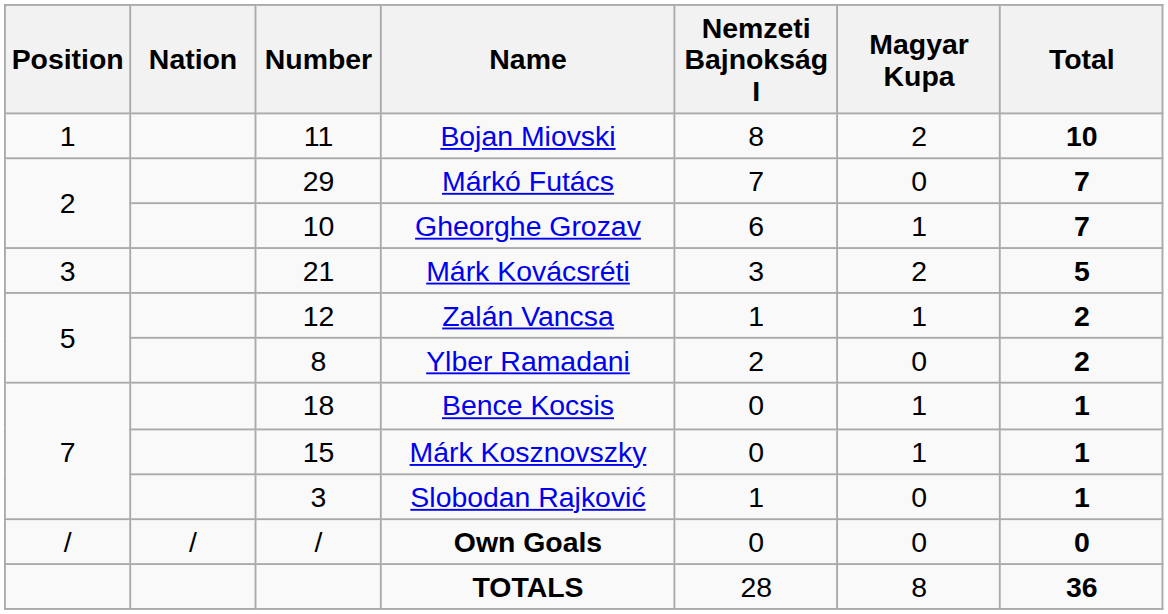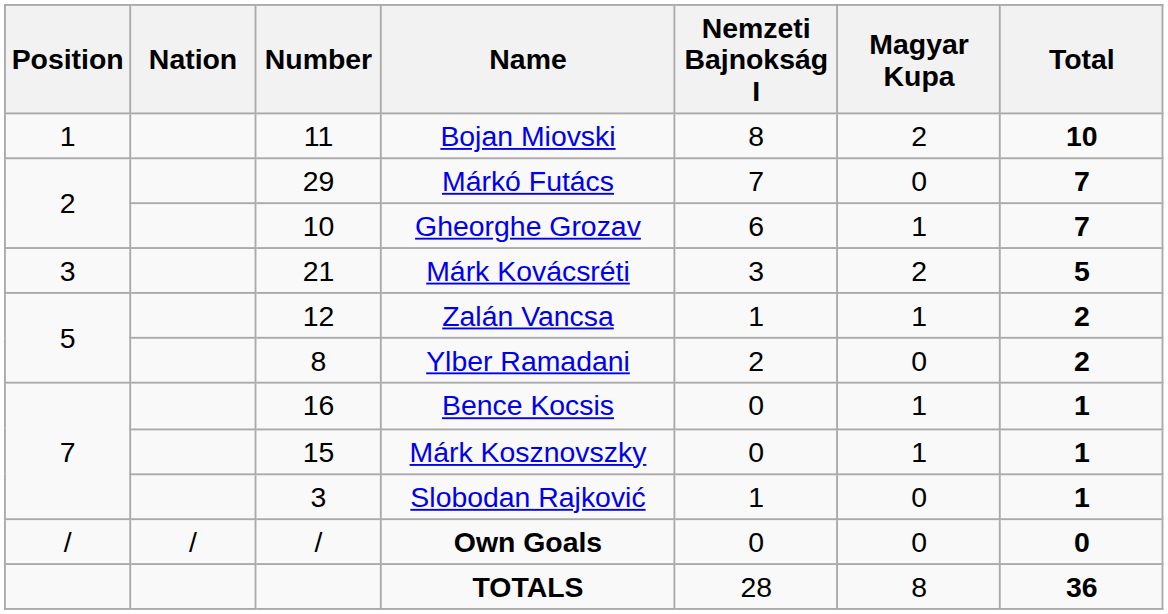Bence Kocsis | Number: 18 -> 16
